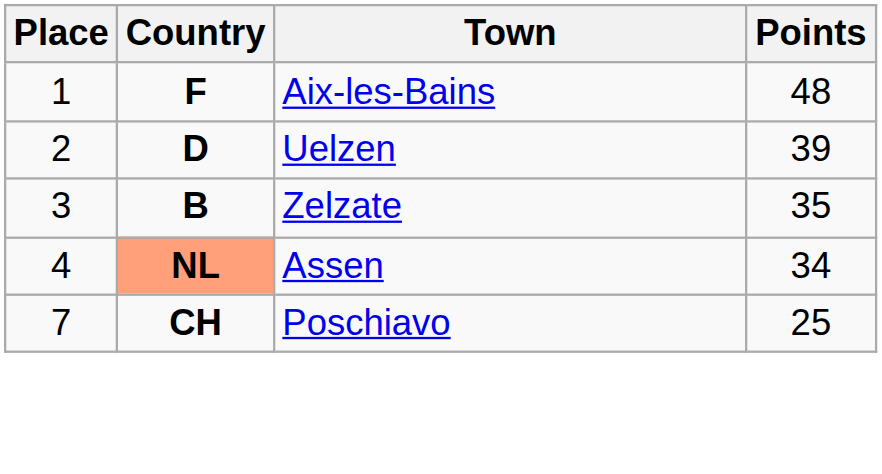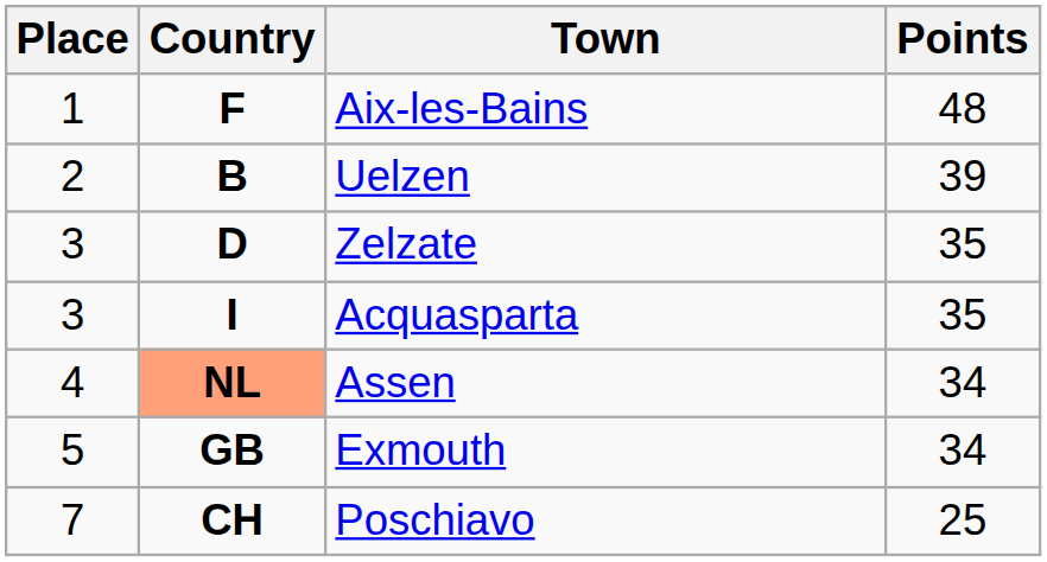Uelzen | Country: D -> B
Zelzate | Country: B -> D
+ row: 3 | I | Acquasparta | 35
+ row: 5 | GB | Exmouth | 34
